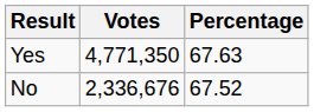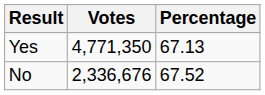Yes | Percentage: 67.63 -> 67.13
